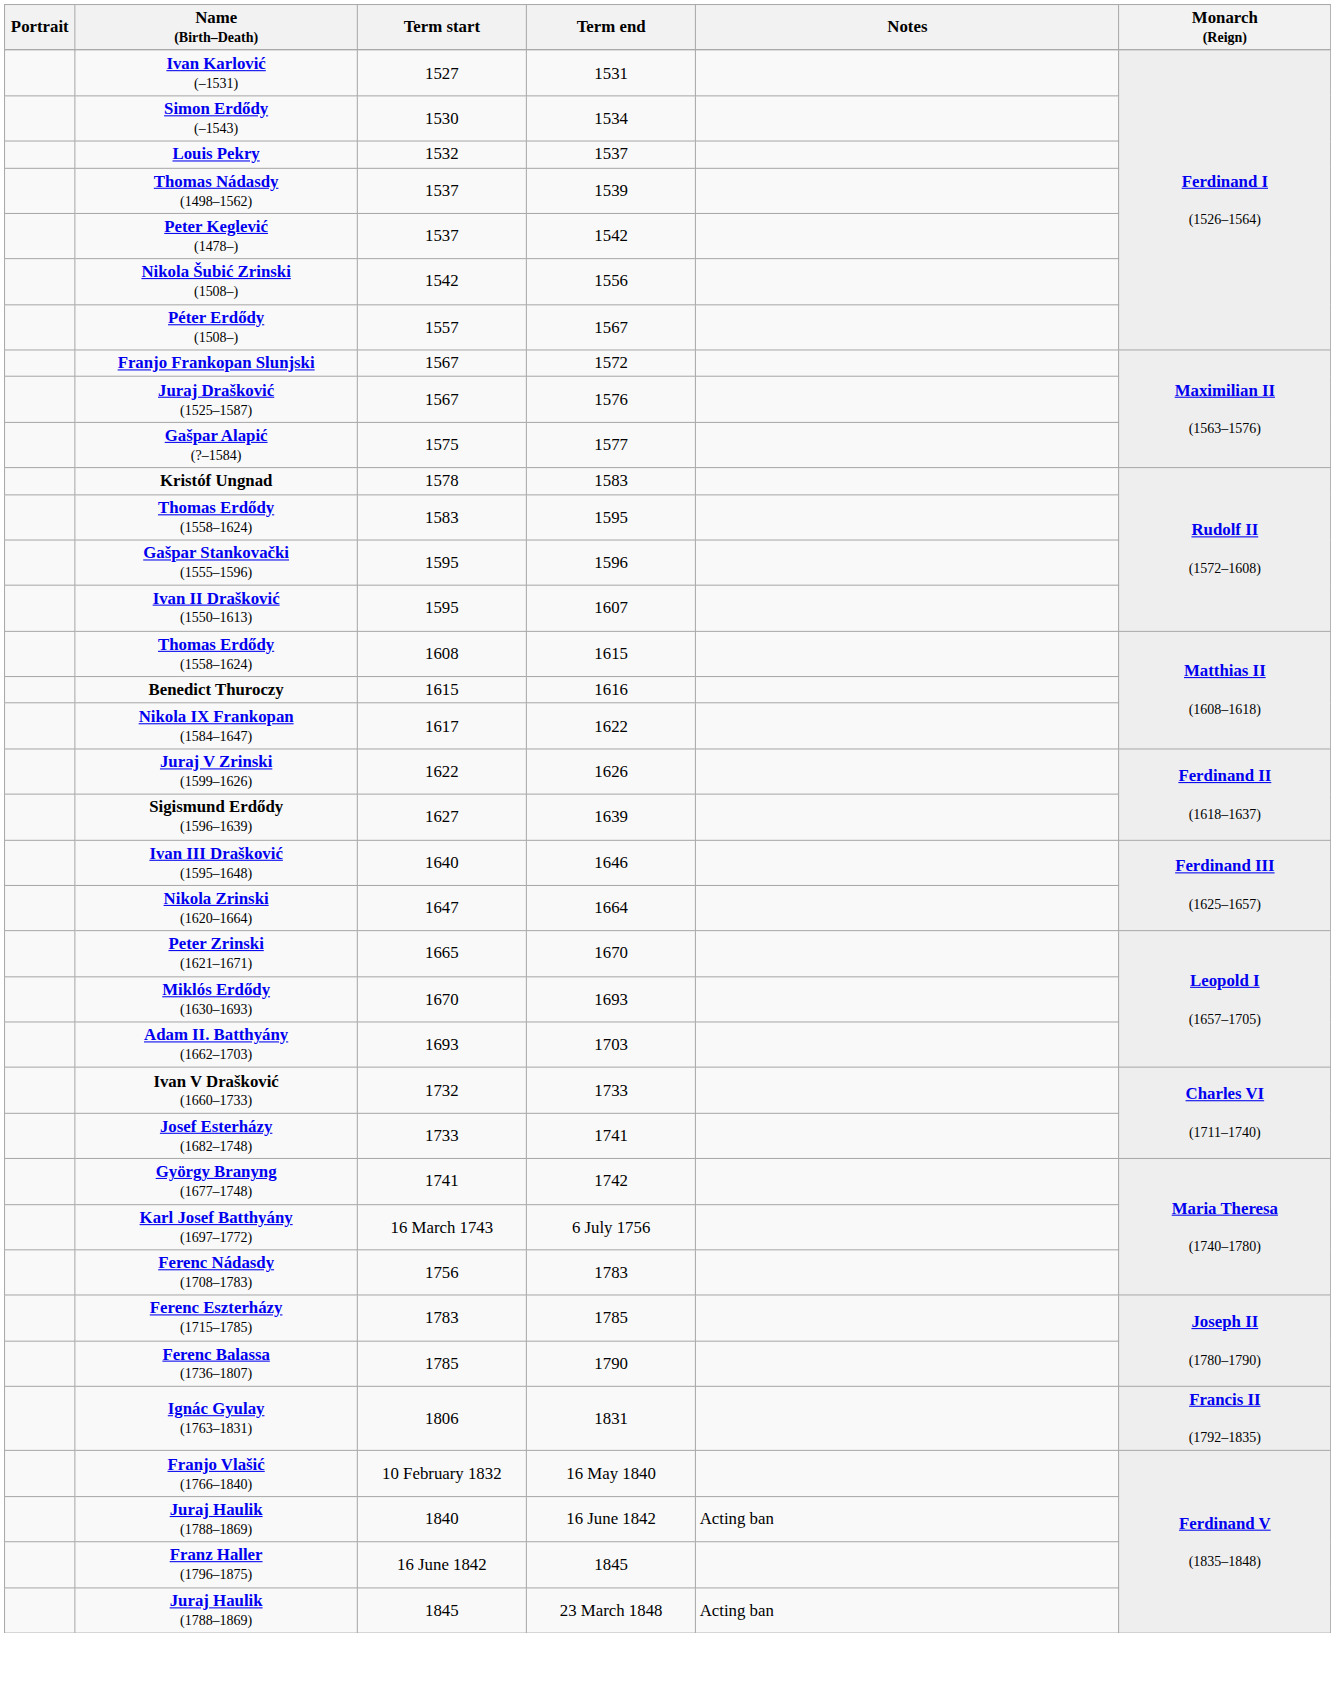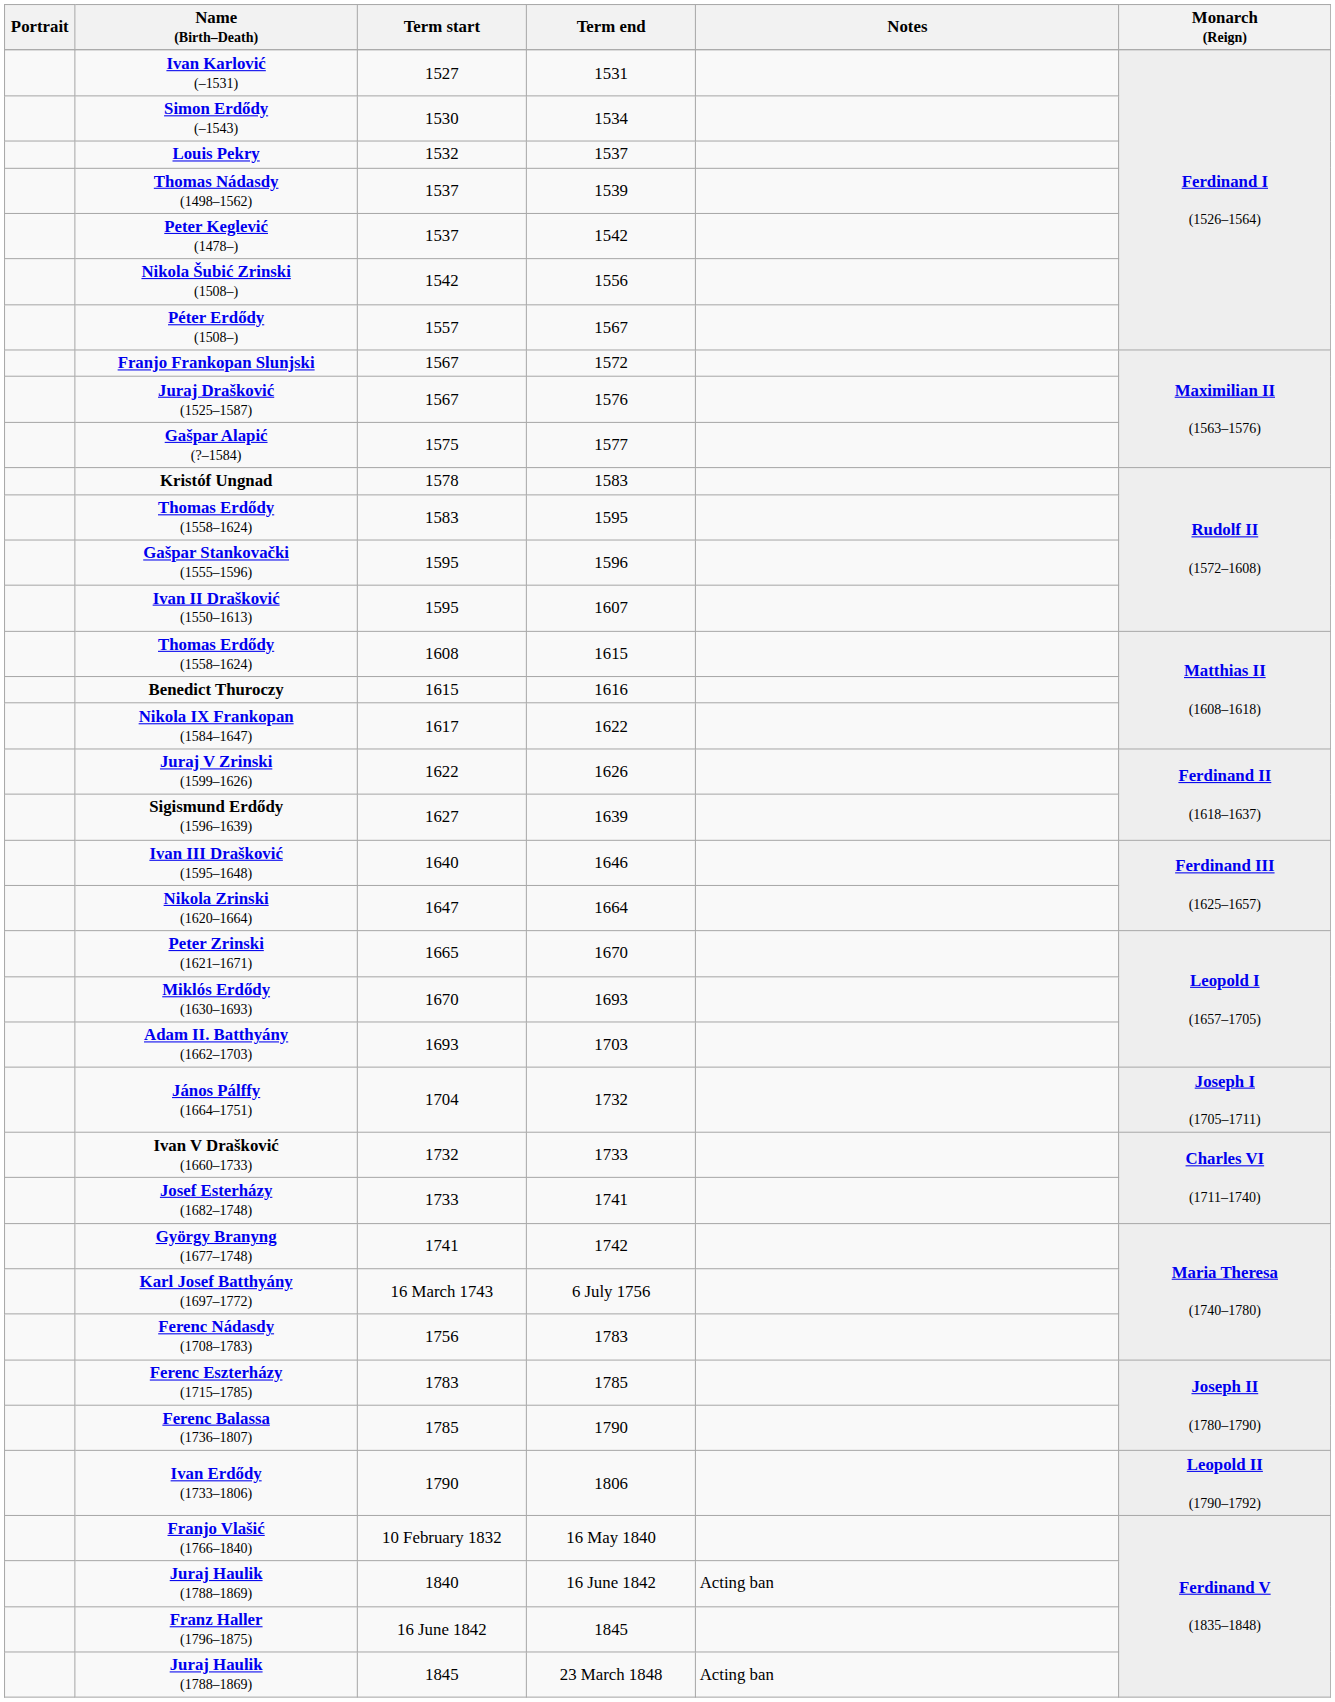+ row: János Pálffy (1664–1751) | 1704 | 1732 | Joseph I (1705–1711)
+ row: Ivan Erdődy (1733–1806) | 1790 | 1806 | Leopold II (1790–1792)
- row: Ignác Gyulay (1763–1831) | 1806 | 1831 | Francis II (1792–1835)
